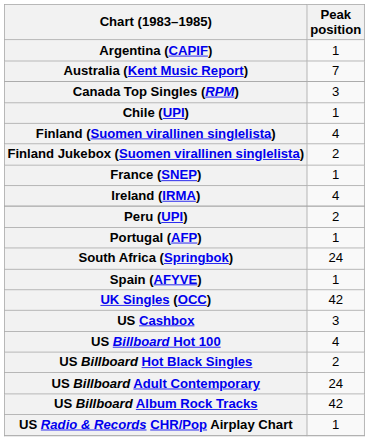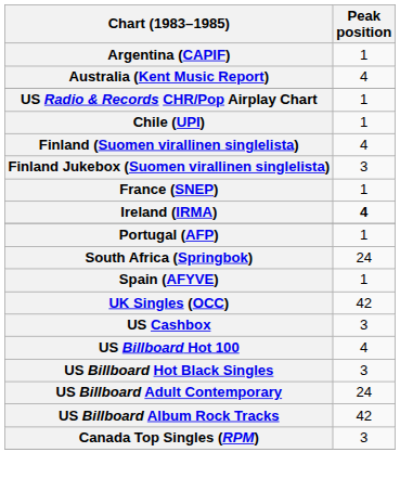Australia (Kent Music Report) | Peak position: 7 -> 4
rows swapped: Canada Top Singles (RPM) <-> US Radio & Records CHR/Pop Airplay Chart
Finland Jukebox (Suomen virallinen singlelista) | Peak position: 2 -> 3
Ireland (IRMA) | Peak position: normal -> bold
- row: Peru (UPI) | 2
US Billboard Hot Black Singles | Peak position: 2 -> 3
